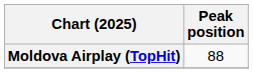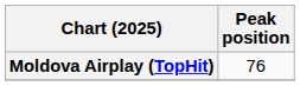Moldova Airplay (TopHit) | Peak position: 88 -> 76
